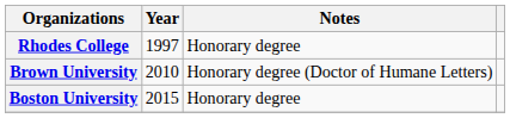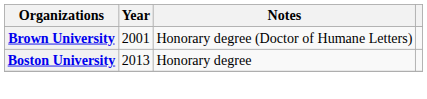- row: Rhodes College | 1997 | Honorary degree
Brown University | Year: 2010 -> 2001
Boston University | Year: 2015 -> 2013
